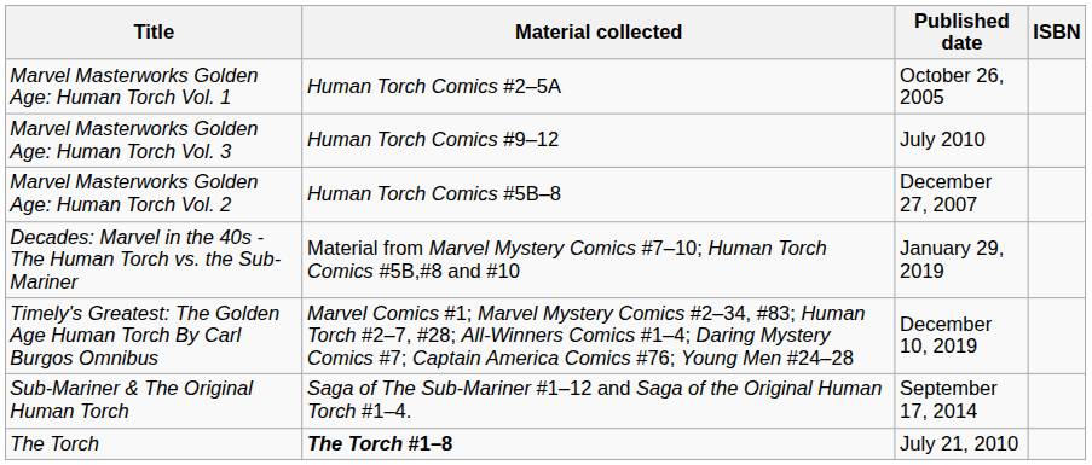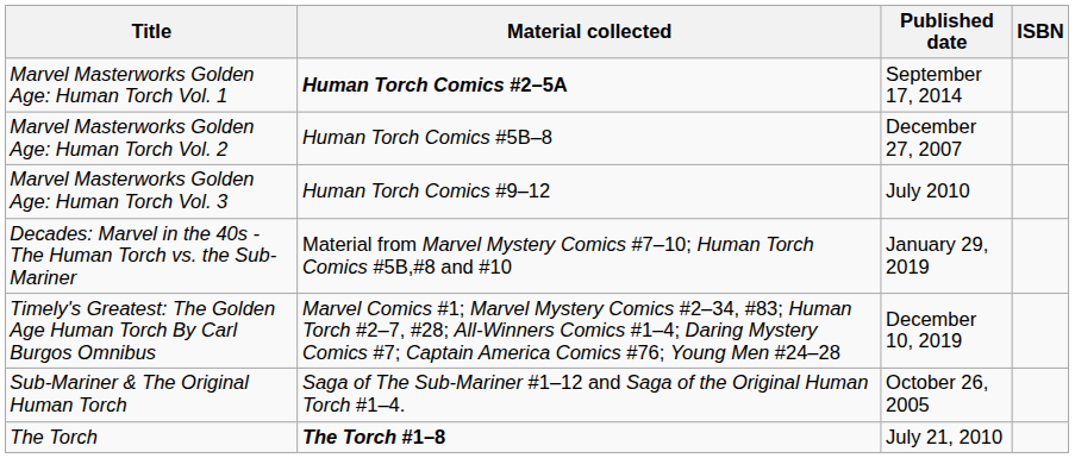Marvel Masterworks Golden Age: Human Torch Vol. 1 | Material collected: normal -> bold
Marvel Masterworks Golden Age: Human Torch Vol. 1 | Published date: October 26, 2005 -> September 17, 2014
rows swapped: Marvel Masterworks Golden Age: Human Torch Vol. 2 <-> Marvel Masterworks Golden Age: Human Torch Vol. 3
Sub-Mariner & The Original Human Torch | Published date: September 17, 2014 -> October 26, 2005
